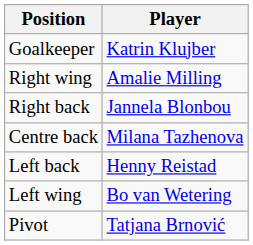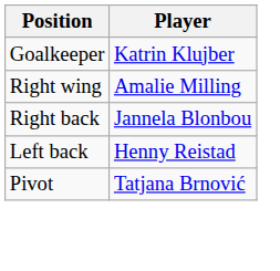- row: Centre back | Milana Tazhenova
- row: Left wing | Bo van Wetering
